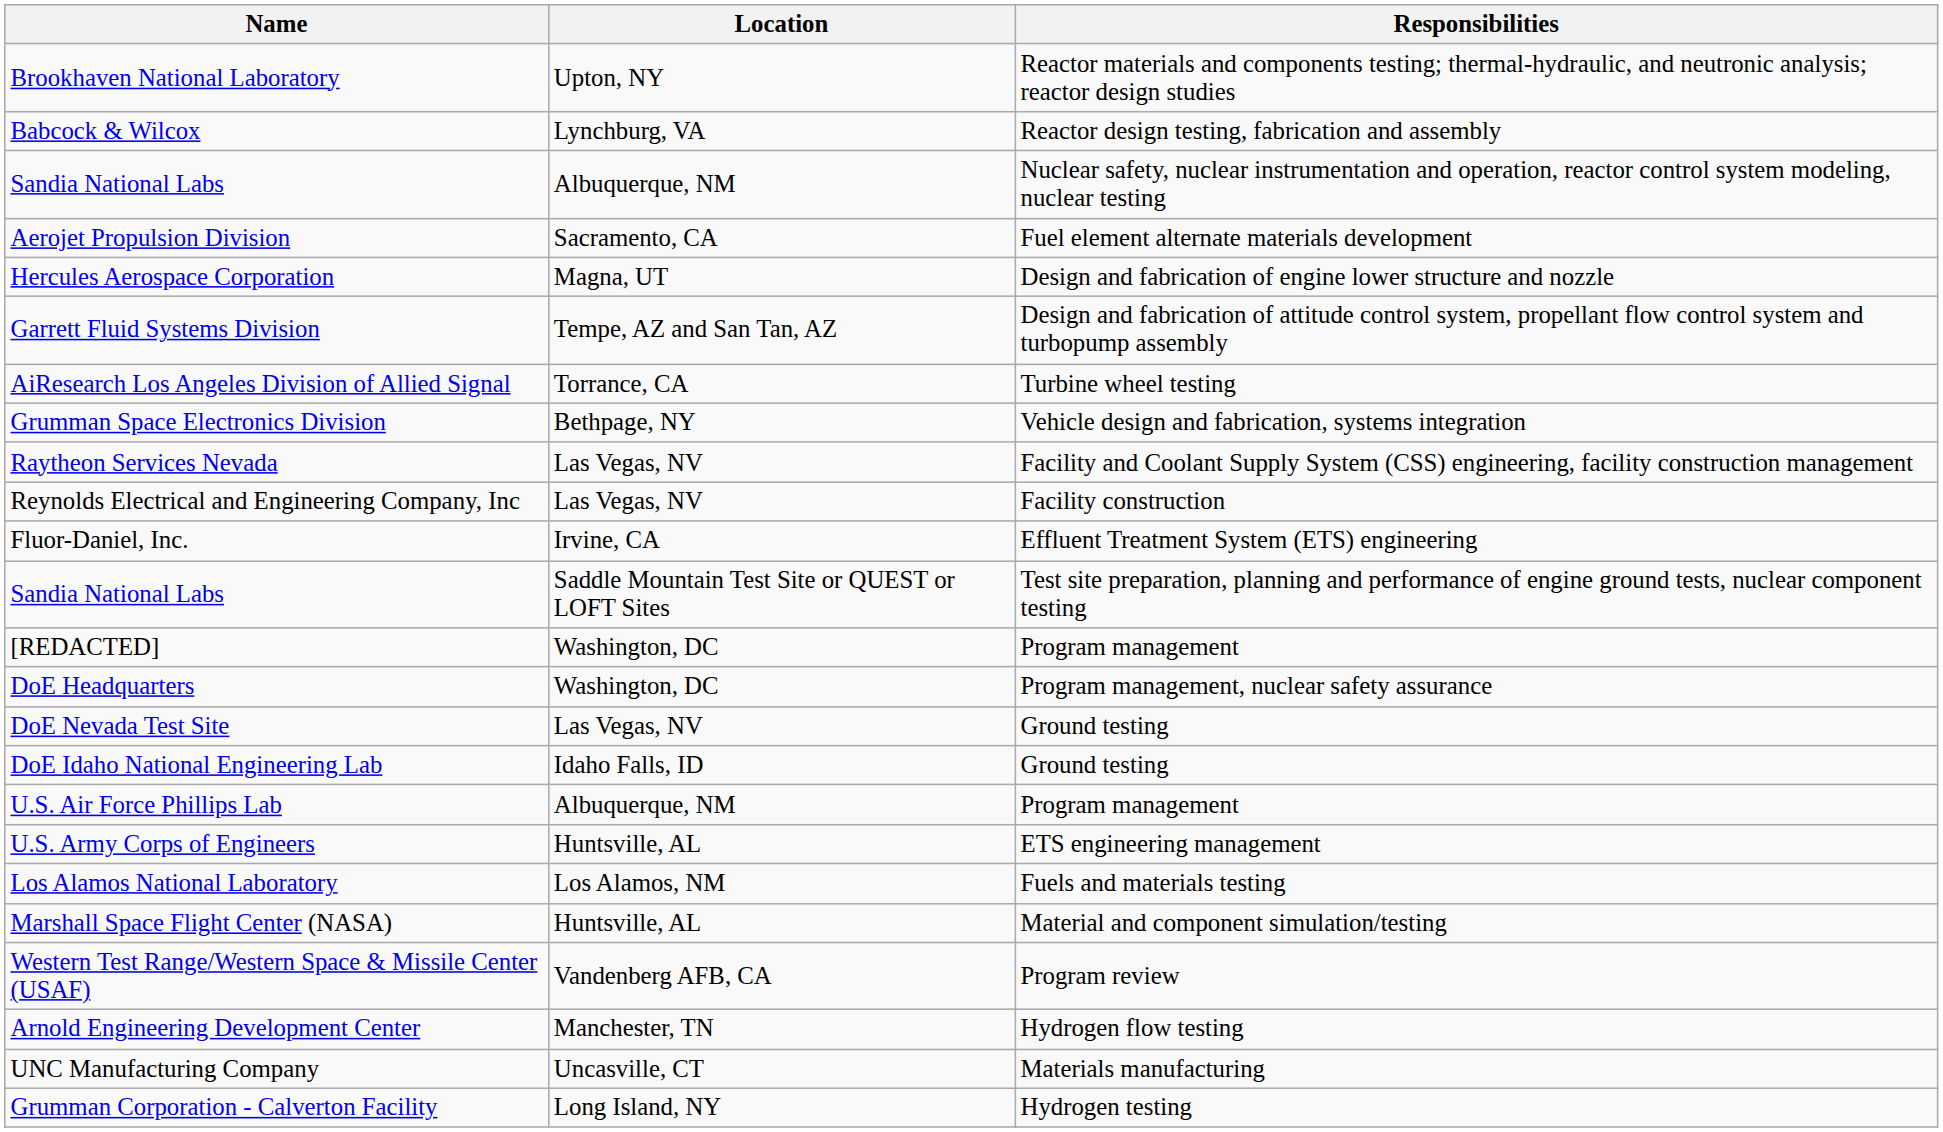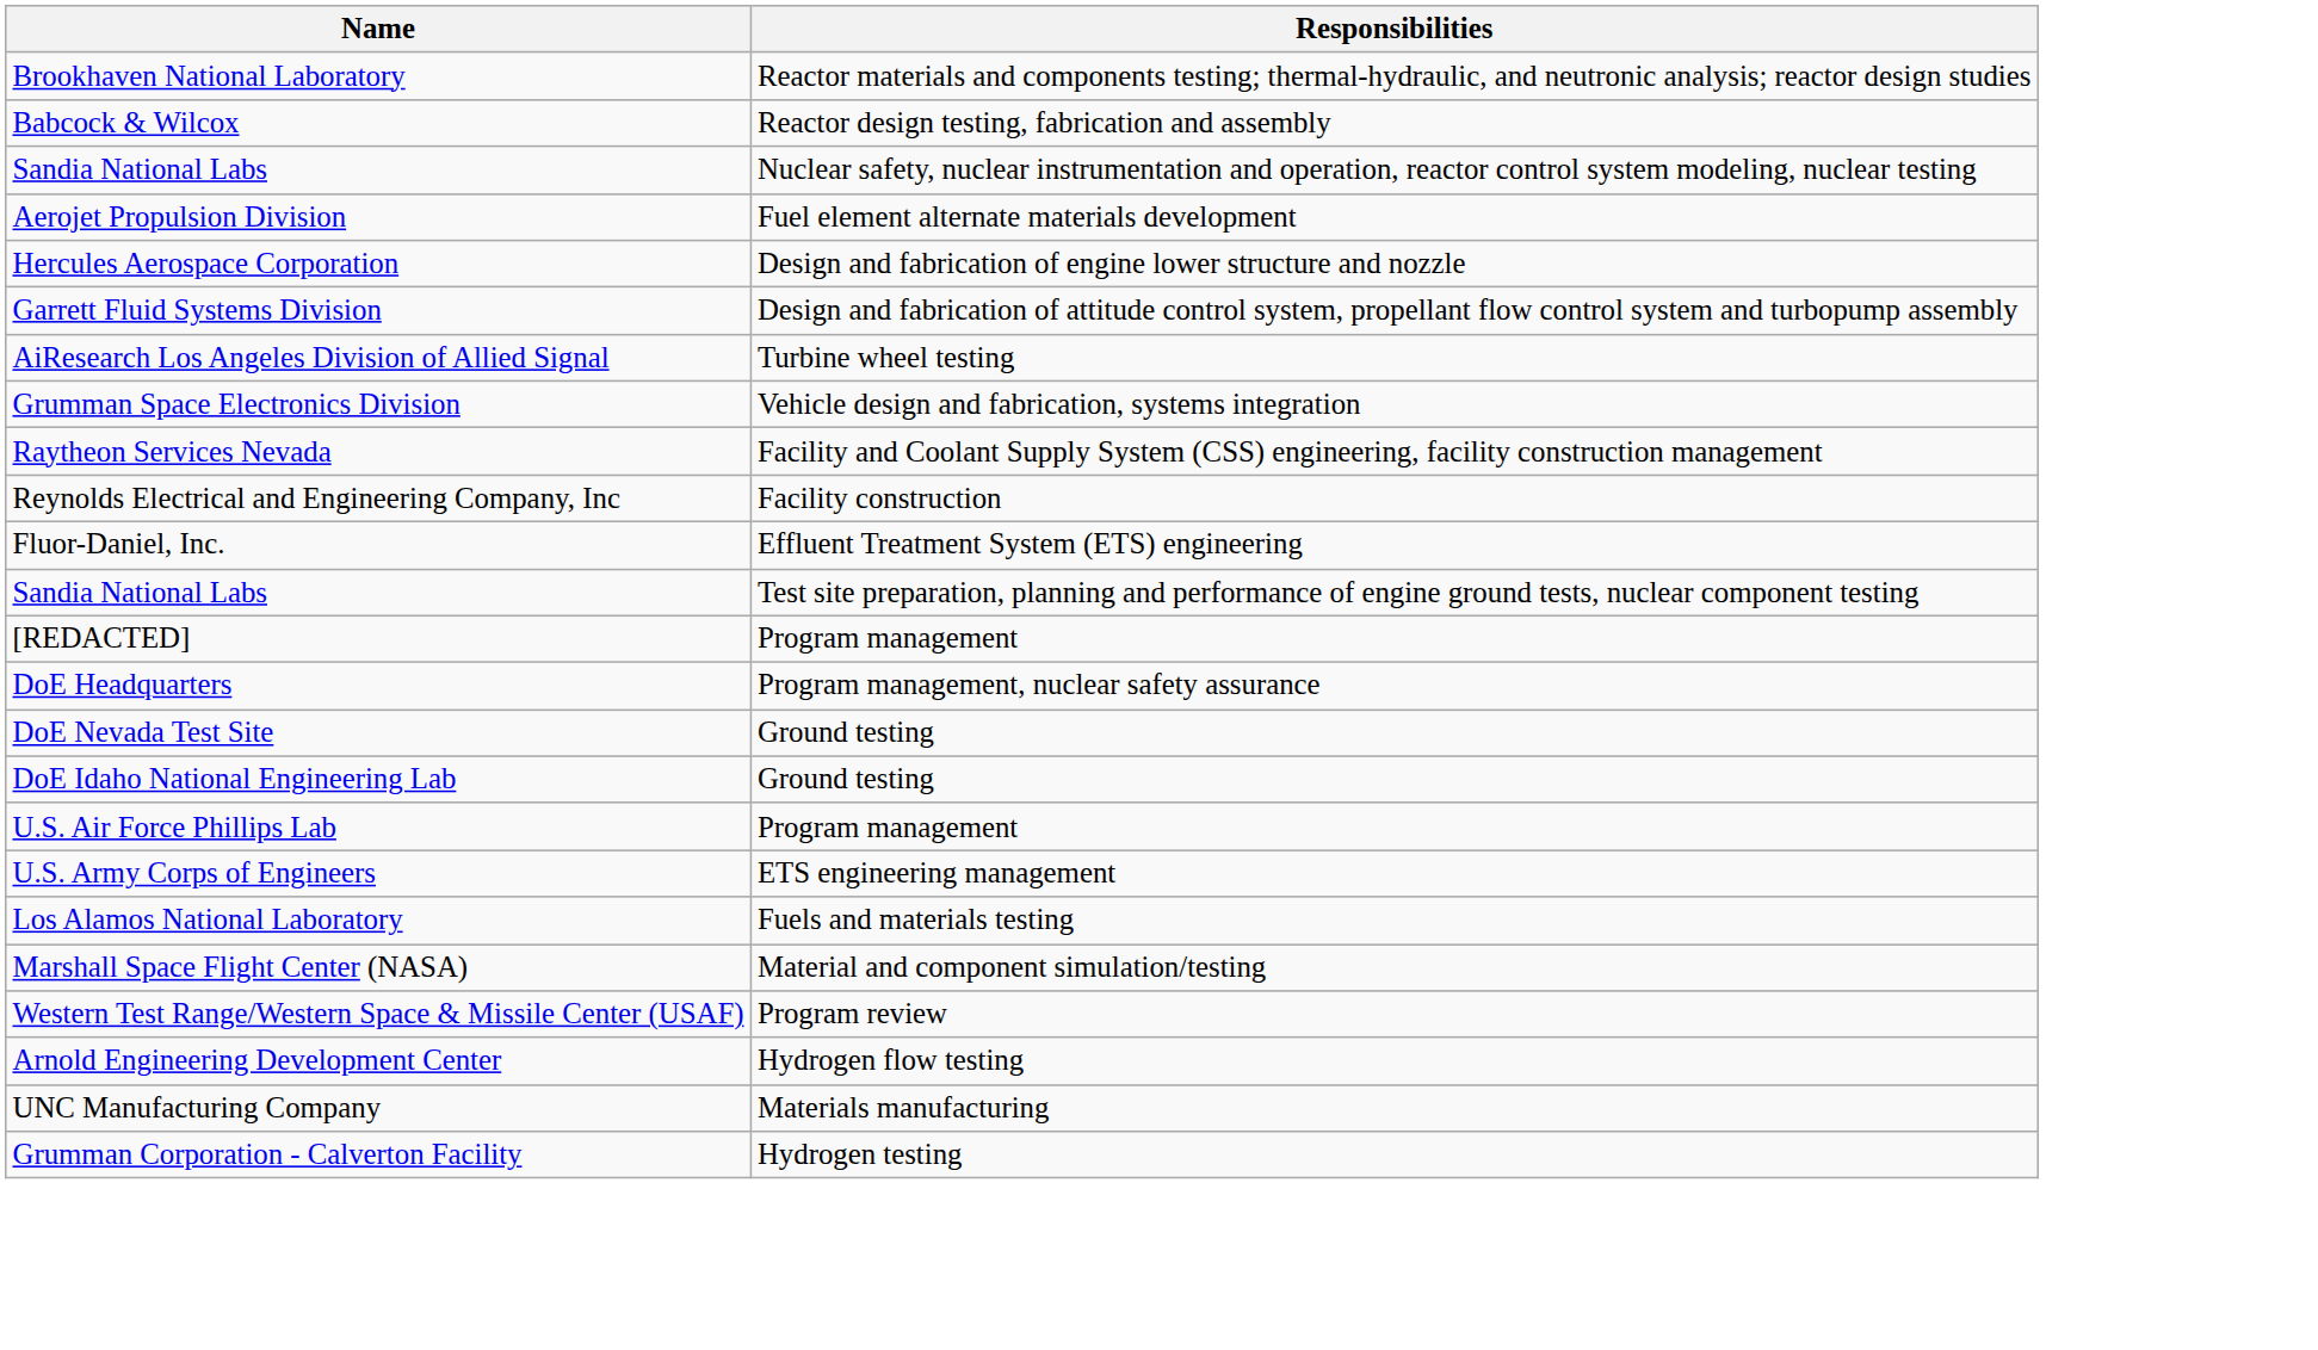- column: Location | Upton, NY | Lynchburg, VA | Albuquerque, NM | Sacramento, CA | Magna, UT | Tempe, AZ and San Tan, AZ | Torrance, CA | Bethpage, NY | Las Vegas, NV | Las Vegas, NV | Irvine, CA | Saddle Mountain Test Site or QUEST or LOFT Sites | Washington, DC | Washington, DC | Las Vegas, NV | Idaho Falls, ID | Albuquerque, NM | Huntsville, AL | Los Alamos, NM | Huntsville, AL | Vandenberg AFB, CA | Manchester, TN | Uncasville, CT | Long Island, NY
